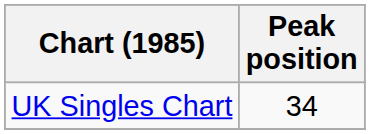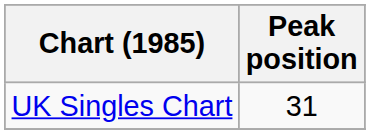UK Singles Chart | Peak position: 34 -> 31
